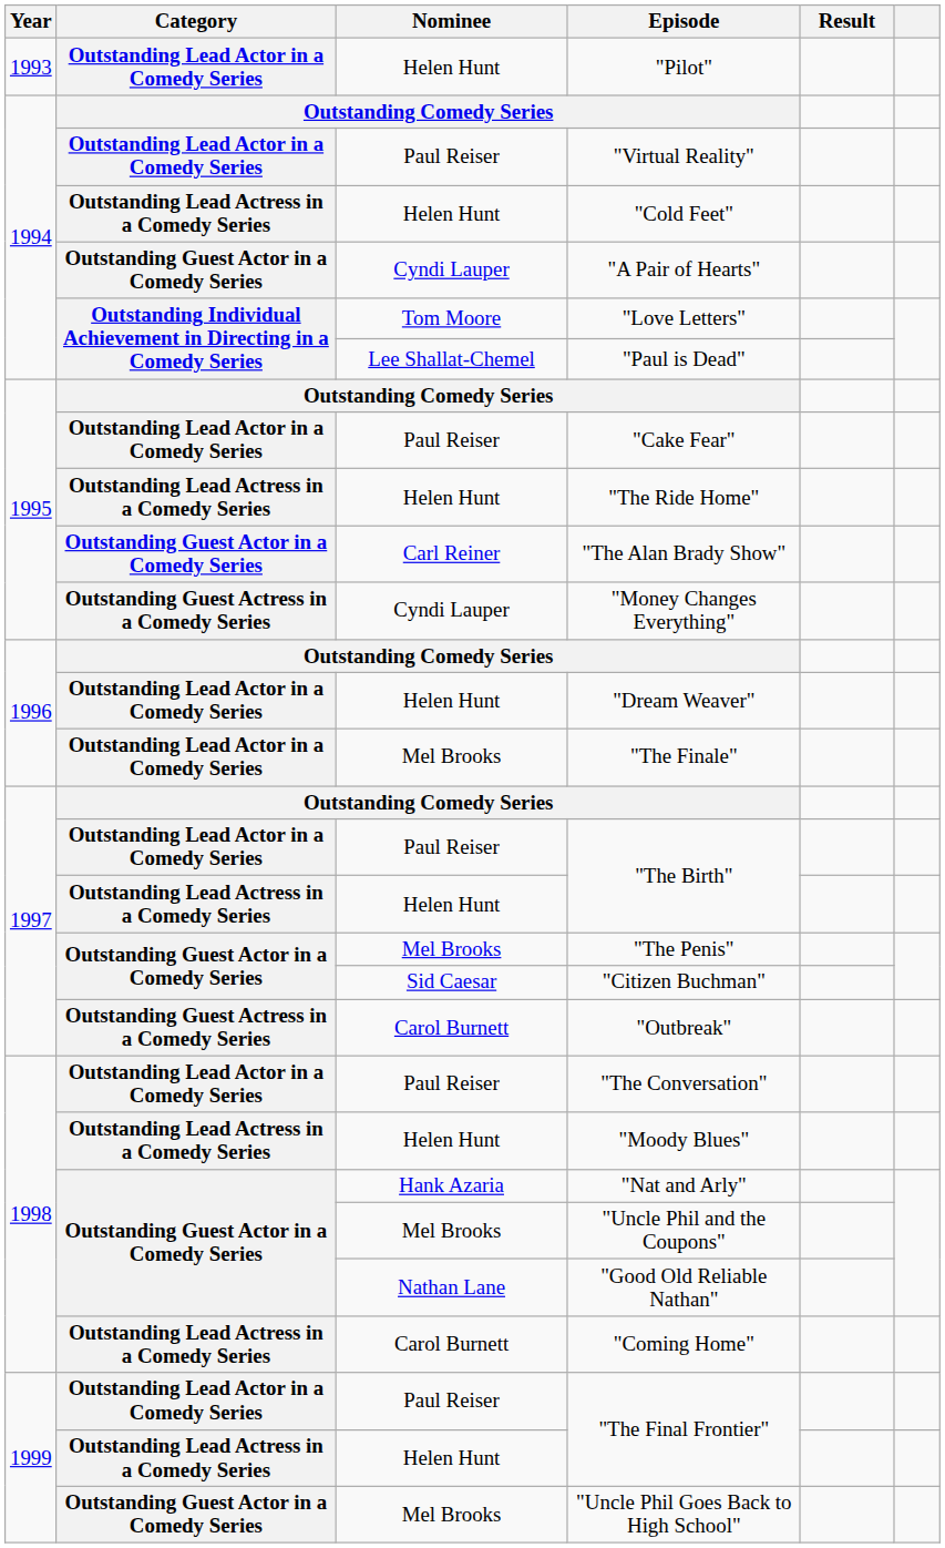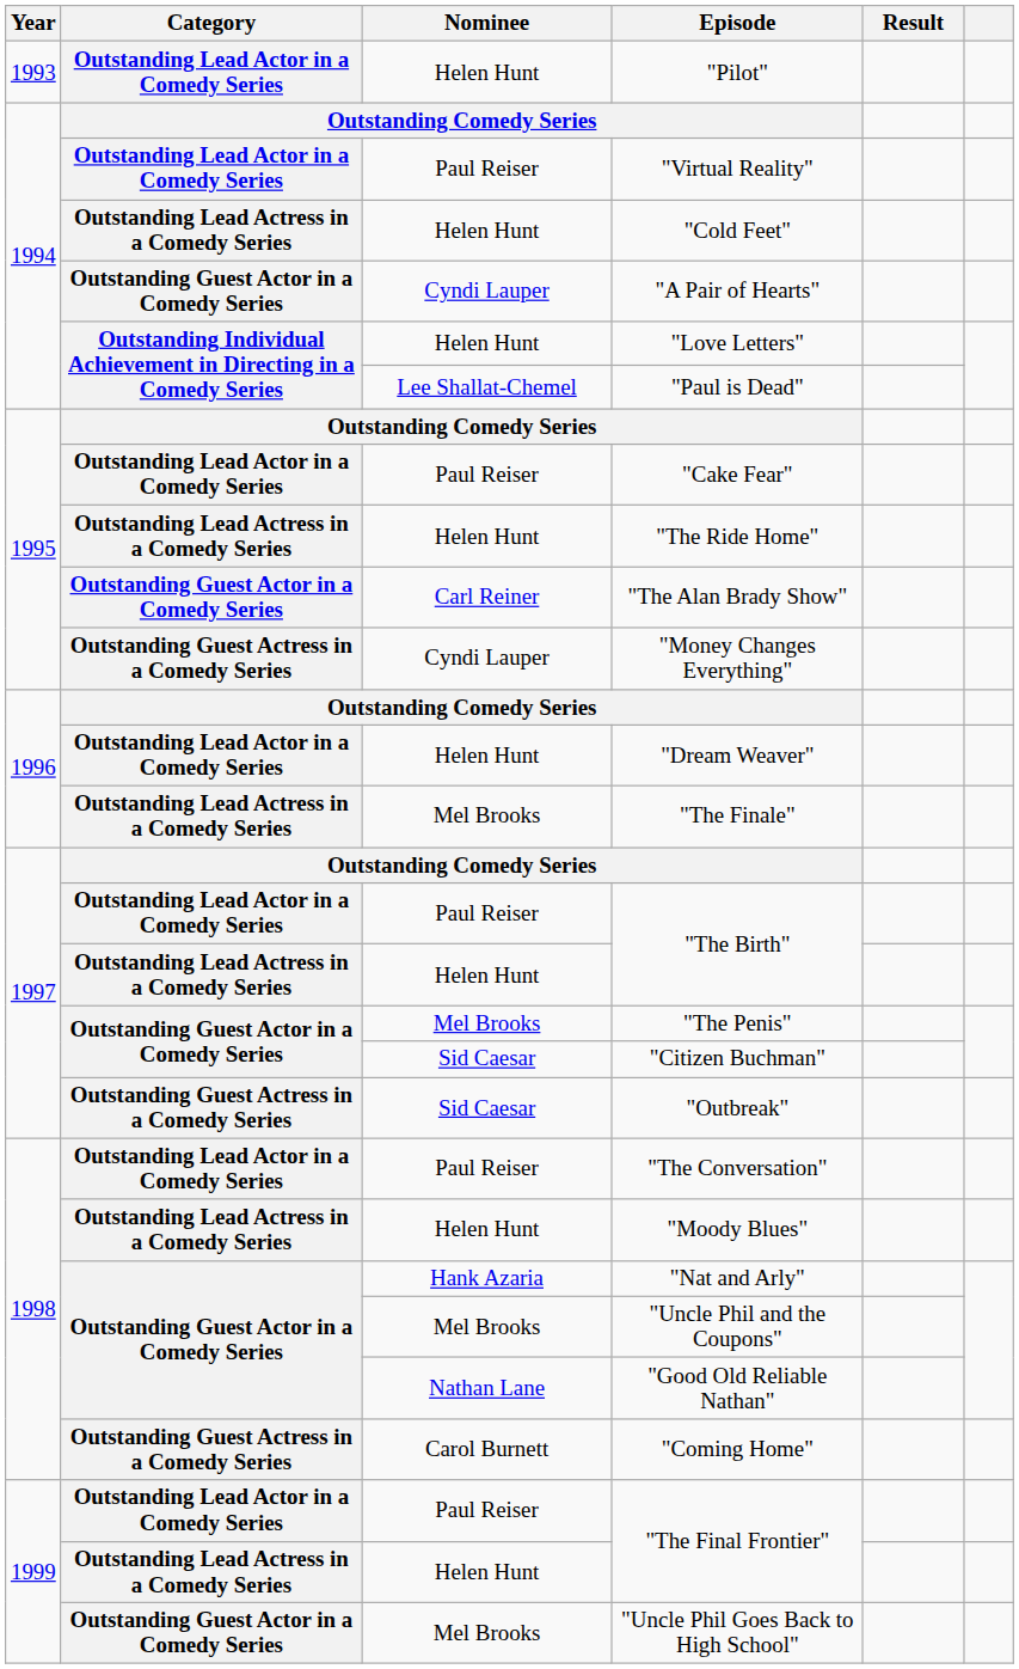"Love Letters" | Nominee: Tom Moore -> Helen Hunt
"The Finale" | Category: Outstanding Lead Actor in a Comedy Series -> Outstanding Lead Actress in a Comedy Series
"Outbreak" | Nominee: Carol Burnett -> Sid Caesar
"Coming Home" | Category: Outstanding Lead Actress in a Comedy Series -> Outstanding Guest Actress in a Comedy Series
